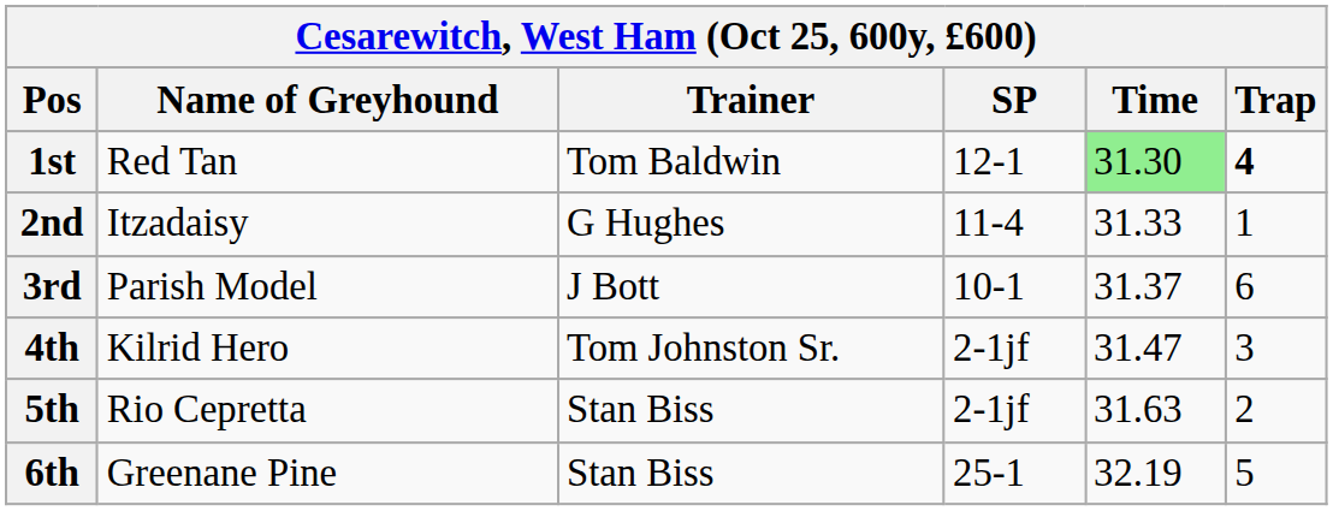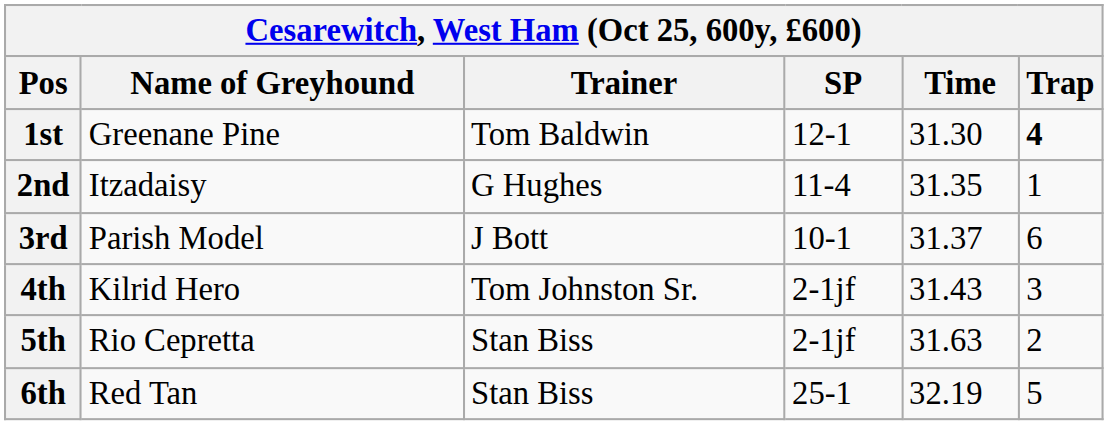1st | Name of Greyhound: Red Tan -> Greenane Pine
1st | Time: lightgreen background -> no background
2nd | Time: 31.33 -> 31.35
4th | Time: 31.47 -> 31.43
6th | Name of Greyhound: Greenane Pine -> Red Tan
